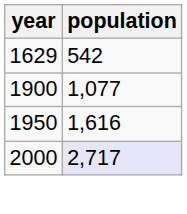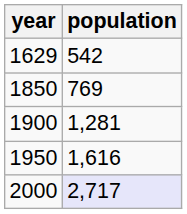+ row: 1850 | 769
1900 | population: 1,077 -> 1,281
